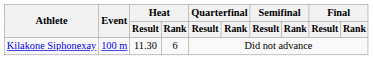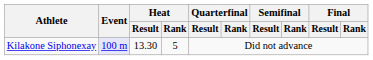Kilakone Siphonexay | Event: no background -> lavender background
Kilakone Siphonexay | Heat / Result: 11.30 -> 13.30
Kilakone Siphonexay | Heat / Rank: 6 -> 5
